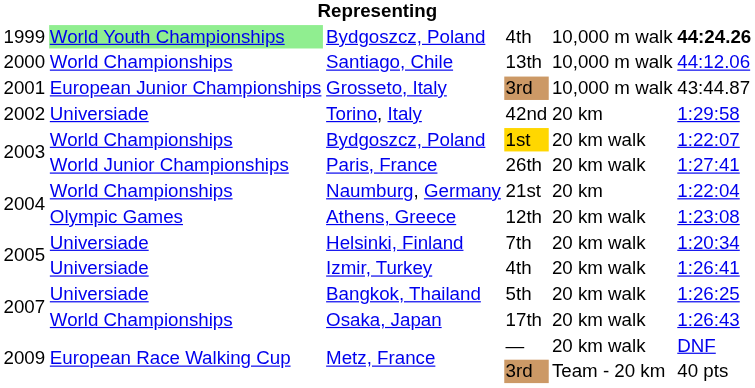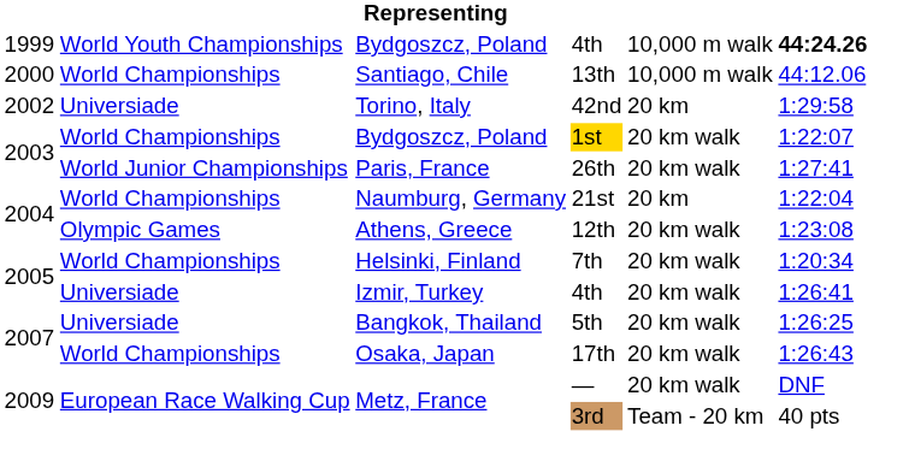Bydgoszcz, Poland / 4th | column 2: lightgreen background -> no background
- row: 2001 | European Junior Championships | Grosseto, Italy | 3rd | 10,000 m walk | 43:44.87
Helsinki, Finland | column 2: Universiade -> World Championships
